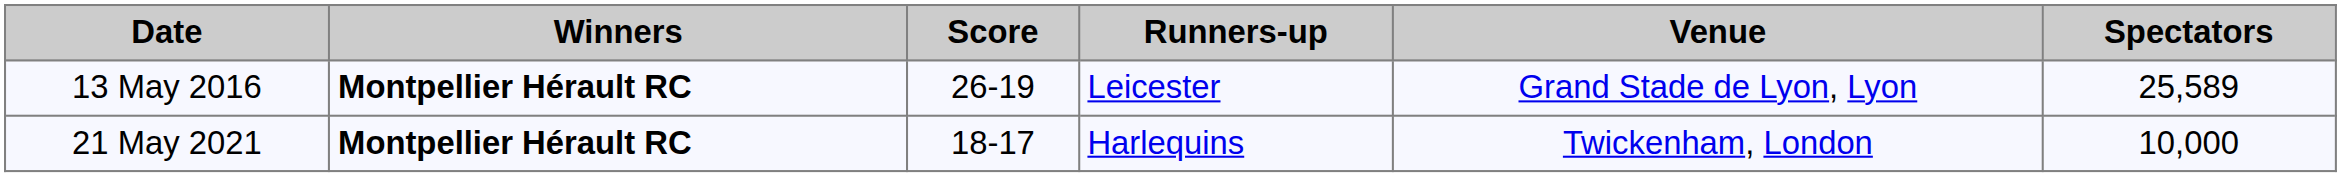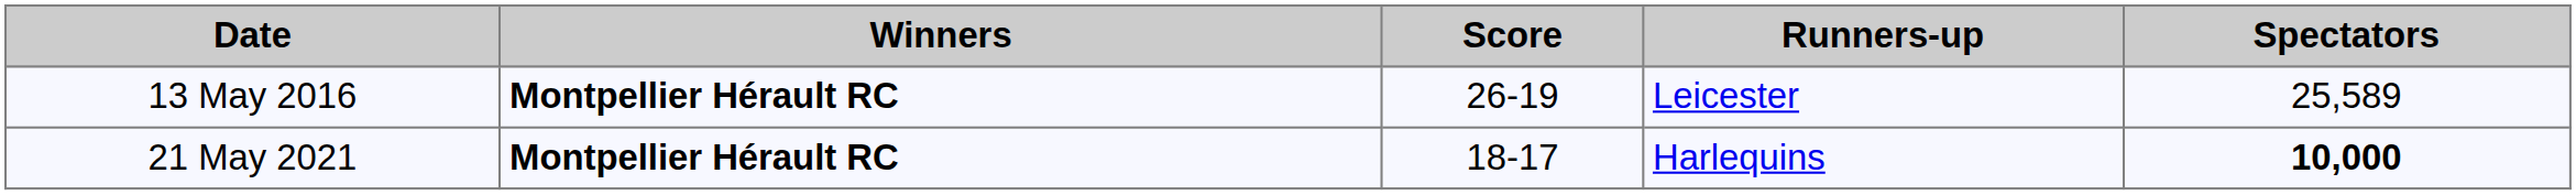- column: Venue | Grand Stade de Lyon, Lyon | Twickenham, London
21 May 2021 | Spectators: normal -> bold
